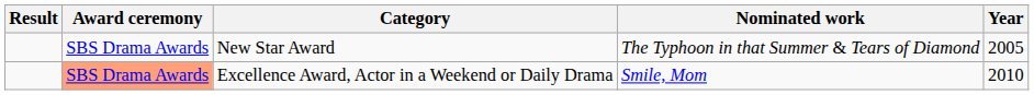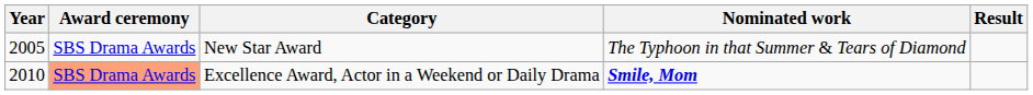columns swapped: Year <-> Result
Excellence Award, Actor in a Weekend or Daily Drama | Nominated work: normal -> bold
